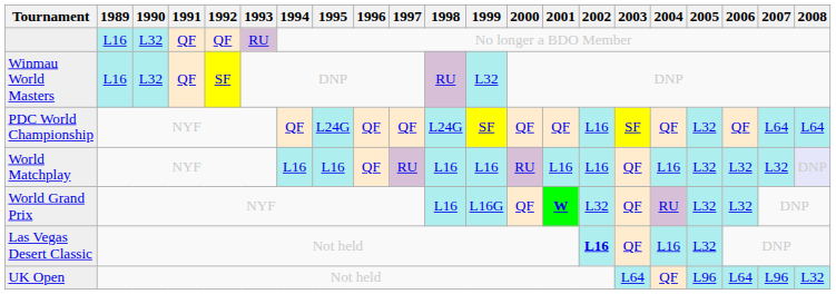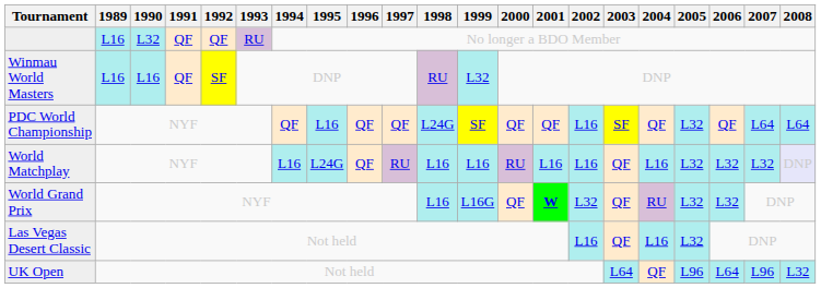Winmau World Masters | 1990: L32 -> L16
PDC World Championship | 1995: L24G -> L16
World Matchplay | 1995: L16 -> L24G
Las Vegas Desert Classic | 2002: bold -> normal
